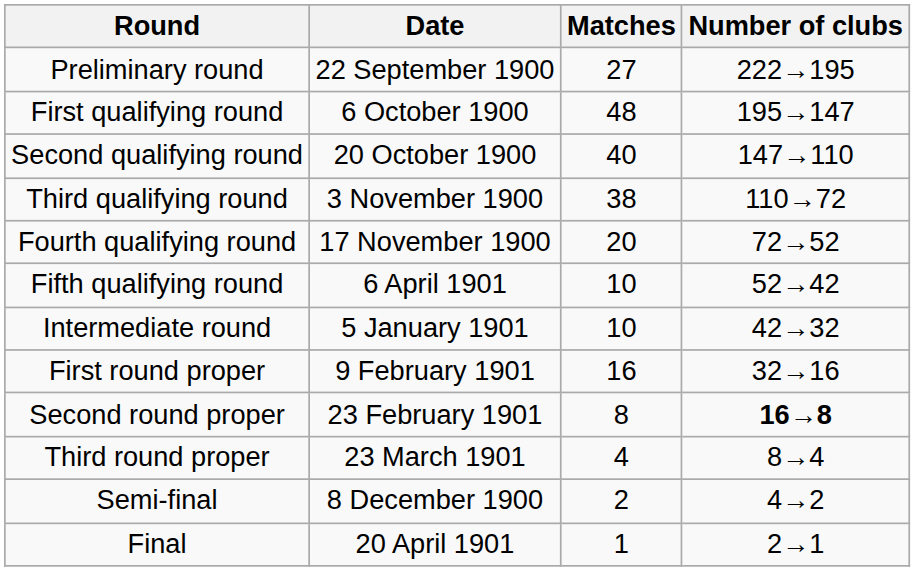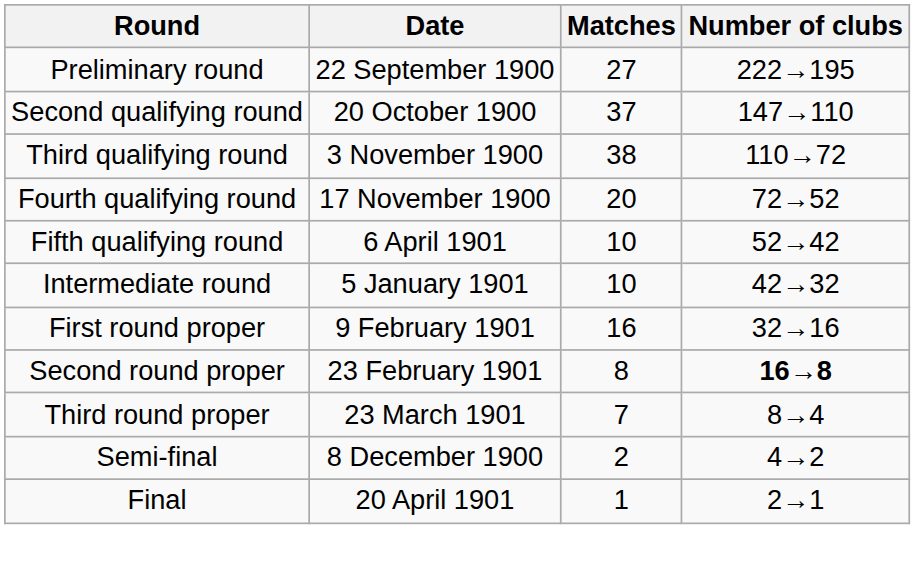- row: First qualifying round | 6 October 1900 | 48 | 195→147
Second qualifying round | Matches: 40 -> 37
Third round proper | Matches: 4 -> 7
